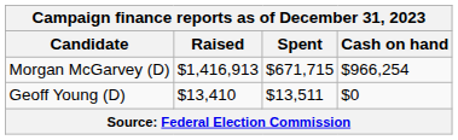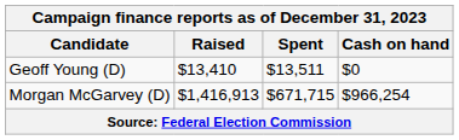rows swapped: Morgan McGarvey (D) <-> Geoff Young (D)
